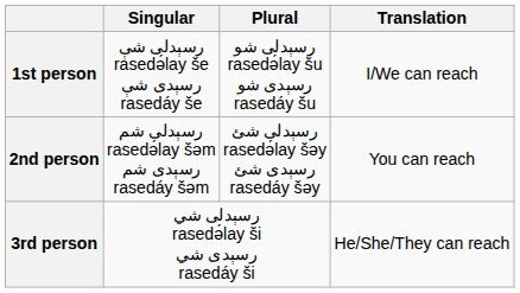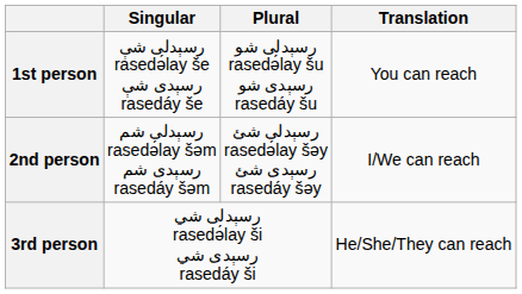1st person | Translation: I/We can reach -> You can reach
2nd person | Translation: You can reach -> I/We can reach
